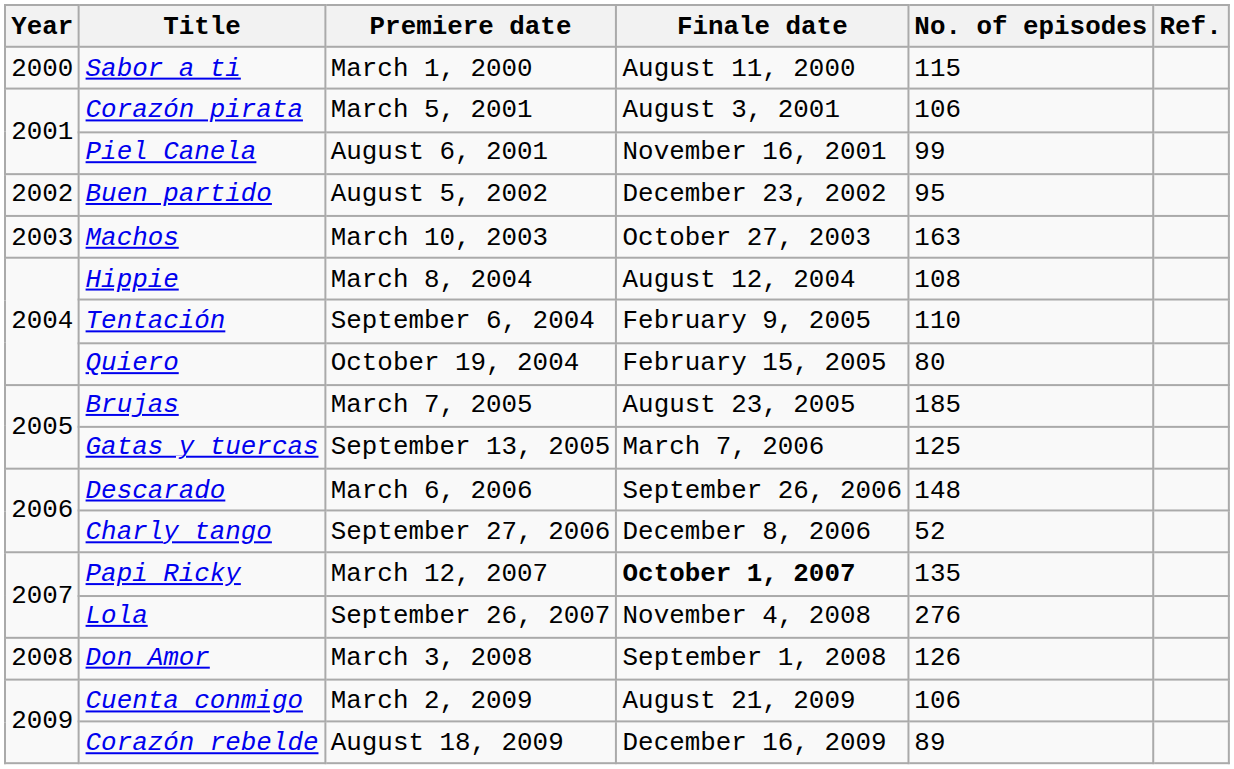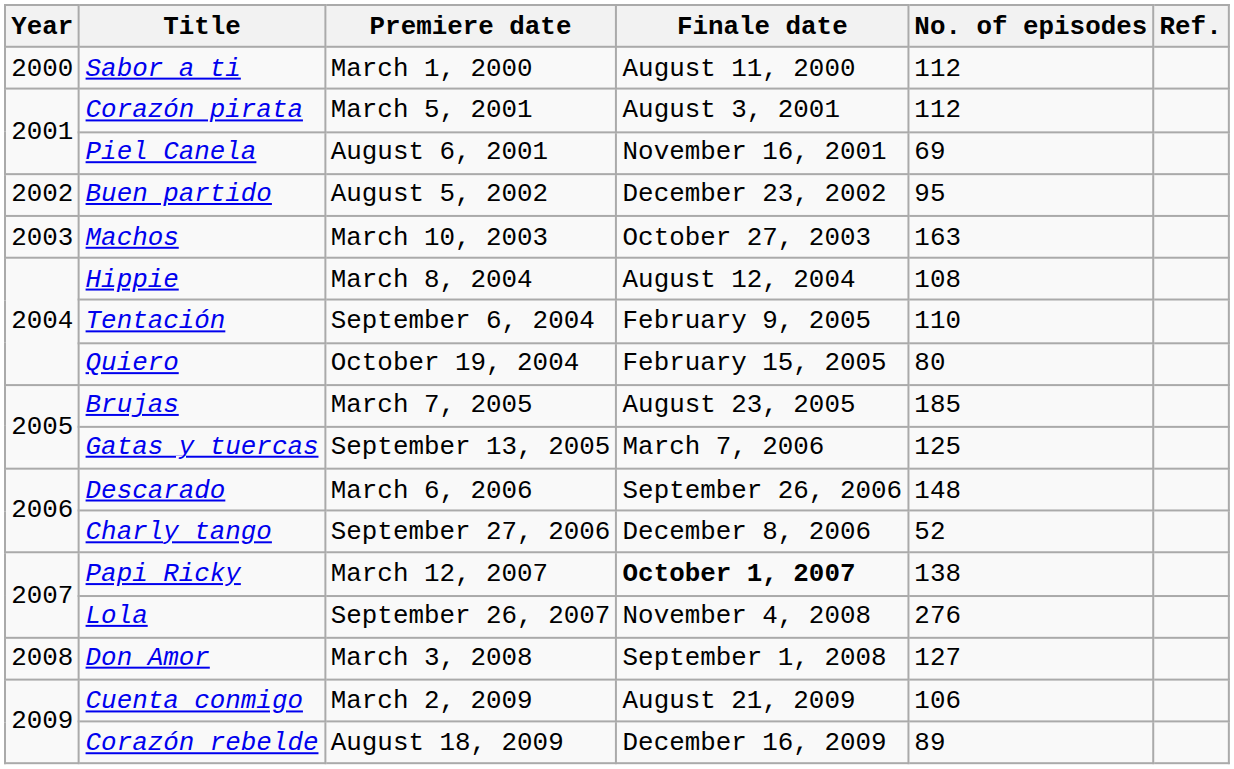Sabor a ti | No. of episodes: 115 -> 112
Corazón pirata | No. of episodes: 106 -> 112
Piel Canela | No. of episodes: 99 -> 69
Papi Ricky | No. of episodes: 135 -> 138
Don Amor | No. of episodes: 126 -> 127
